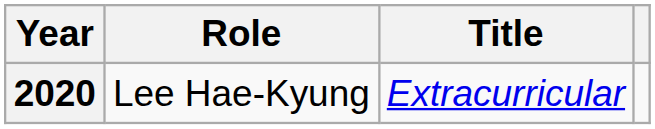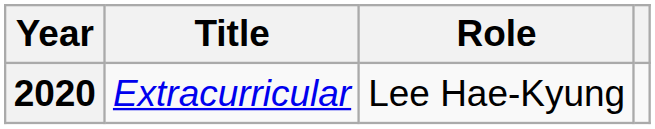columns swapped: Title <-> Role
